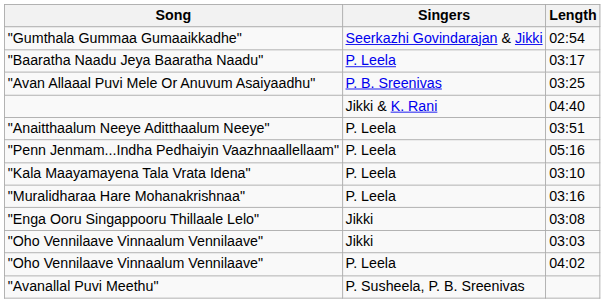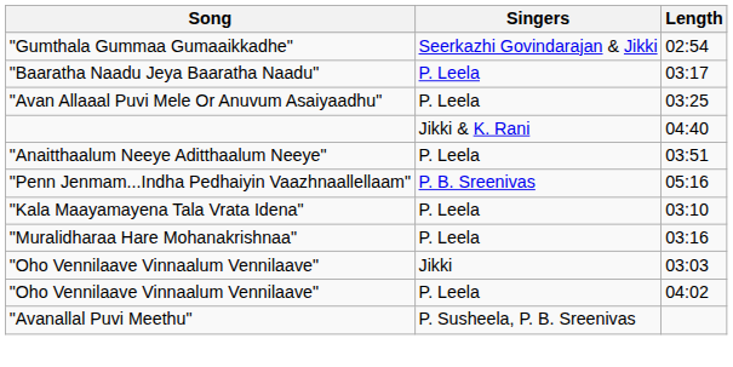"Avan Allaaal Puvi Mele Or Anuvum Asaiyaadhu" | Singers: P. B. Sreenivas -> P. Leela
"Penn Jenmam...Indha Pedhaiyin Vaazhnaallellaam" | Singers: P. Leela -> P. B. Sreenivas
- row: "Enga Ooru Singappooru Thillaale Lelo" | Jikki | 03:08
